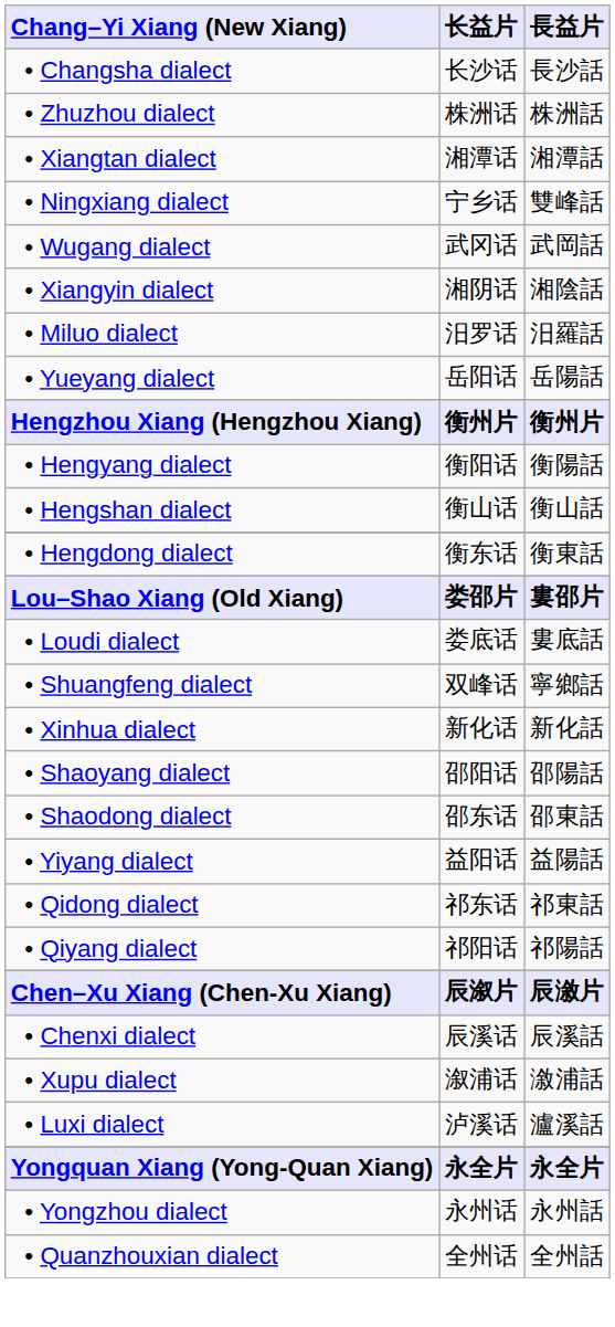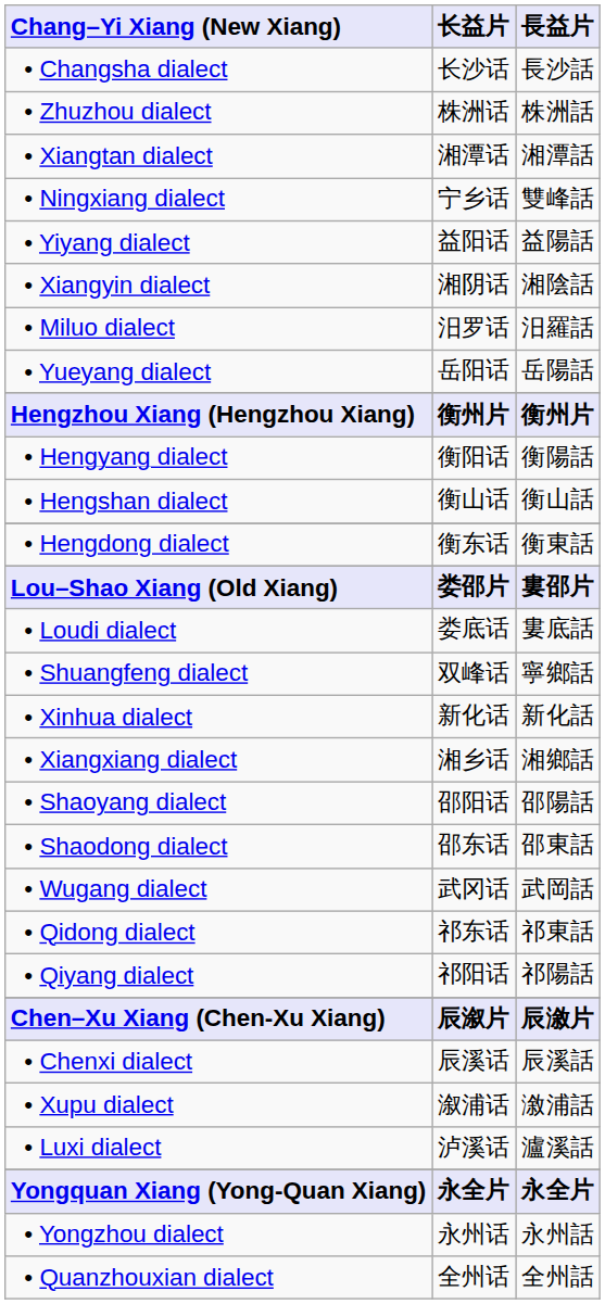rows swapped: • Yiyang dialect <-> • Wugang dialect
+ row: • Xiangxiang dialect | 湘乡话 | 湘鄉話
